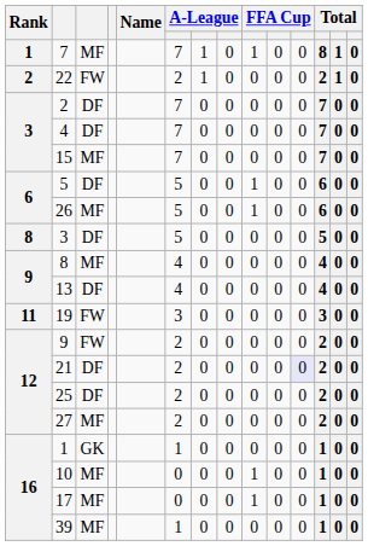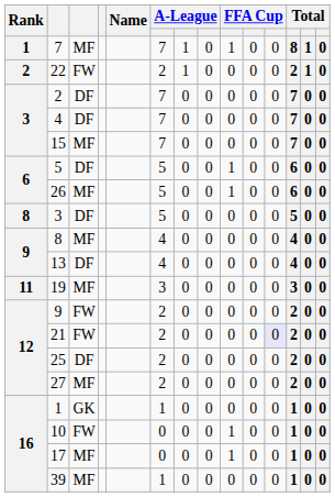19 | column 3: FW -> MF
21 | column 3: DF -> FW
10 | column 3: MF -> FW
